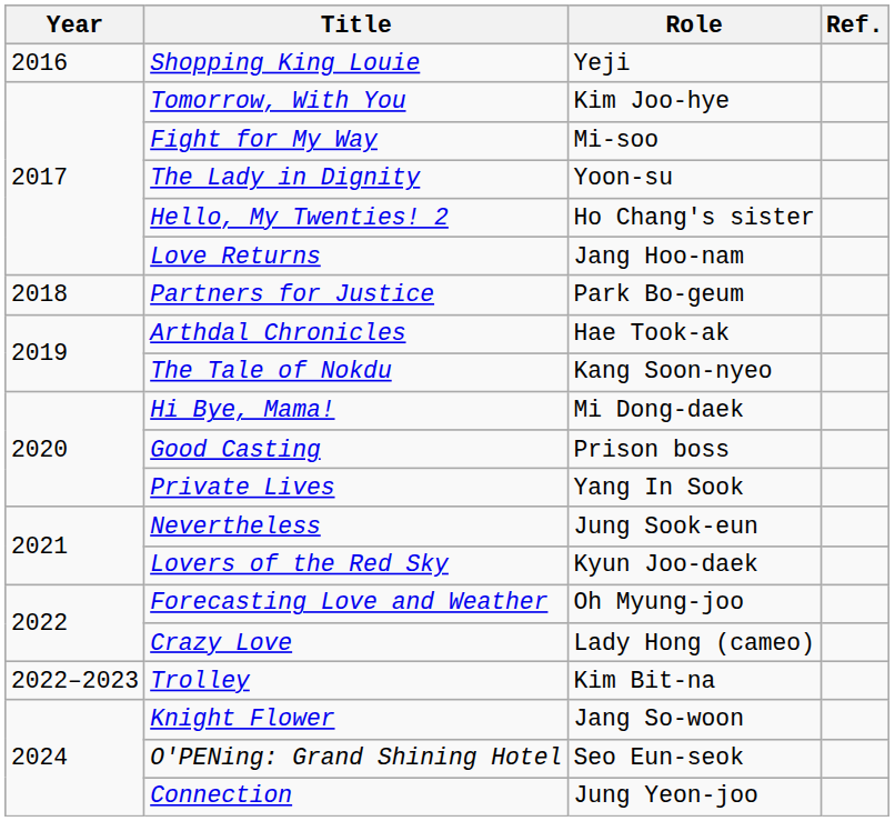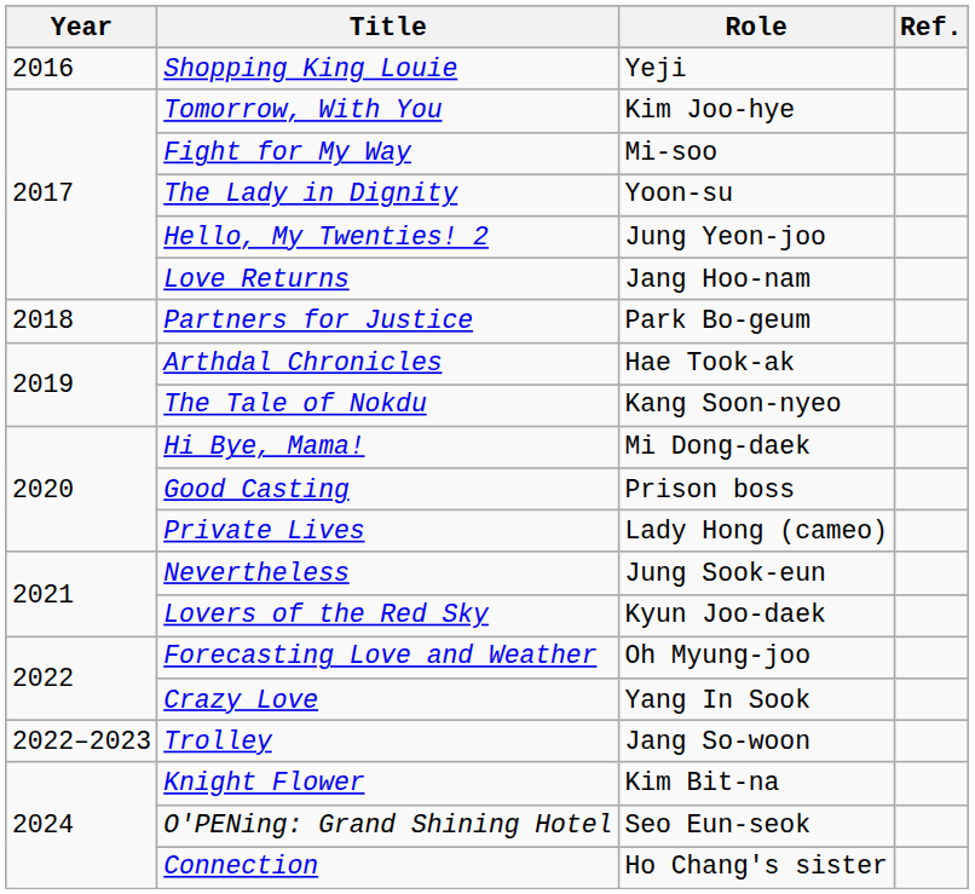Hello, My Twenties! 2 | Role: Ho Chang's sister -> Jung Yeon-joo
Private Lives | Role: Yang In Sook -> Lady Hong (cameo)
Crazy Love | Role: Lady Hong (cameo) -> Yang In Sook
Trolley | Role: Kim Bit-na -> Jang So-woon
Knight Flower | Role: Jang So-woon -> Kim Bit-na
Connection | Role: Jung Yeon-joo -> Ho Chang's sister
